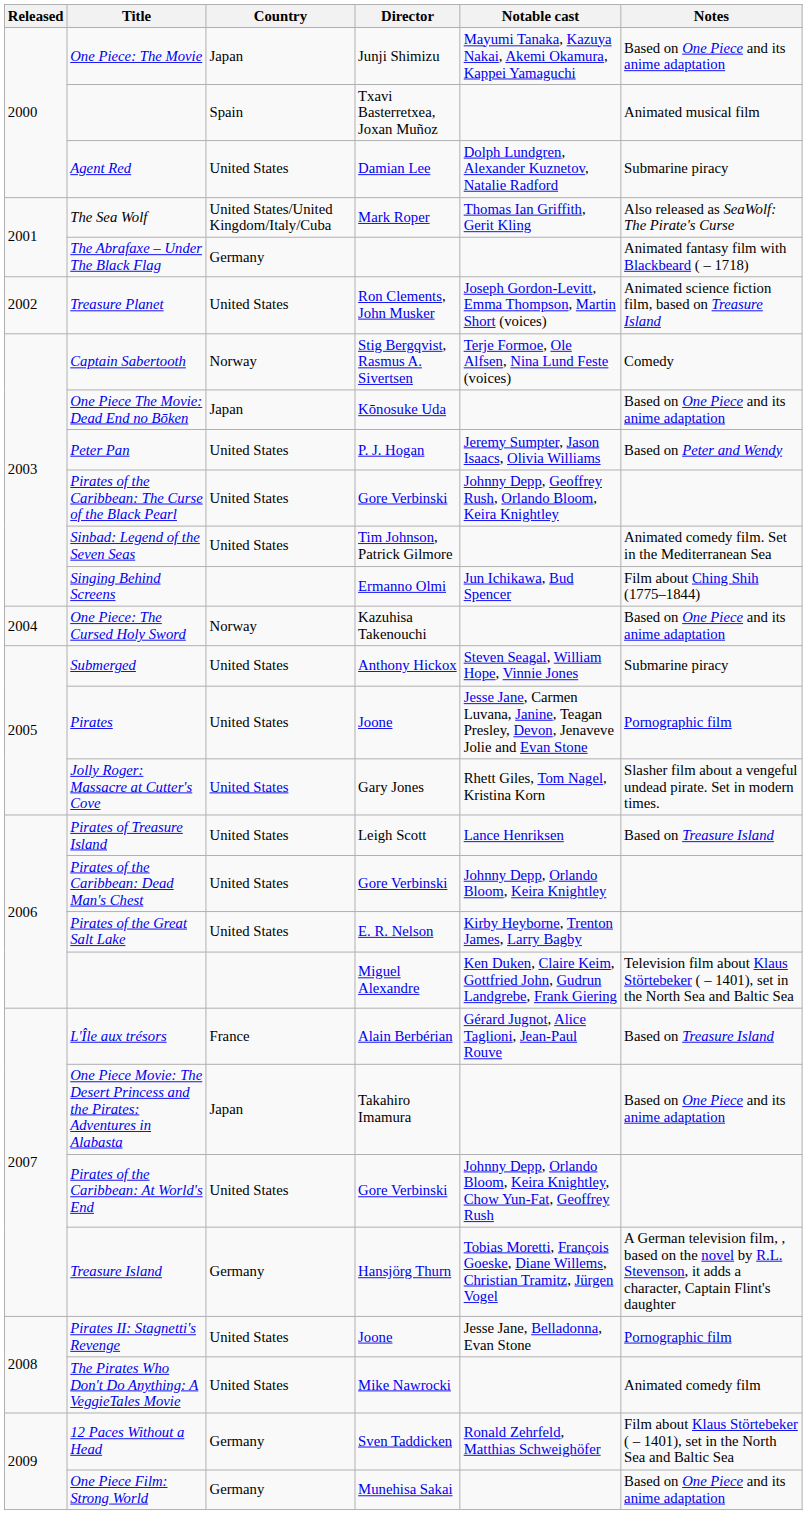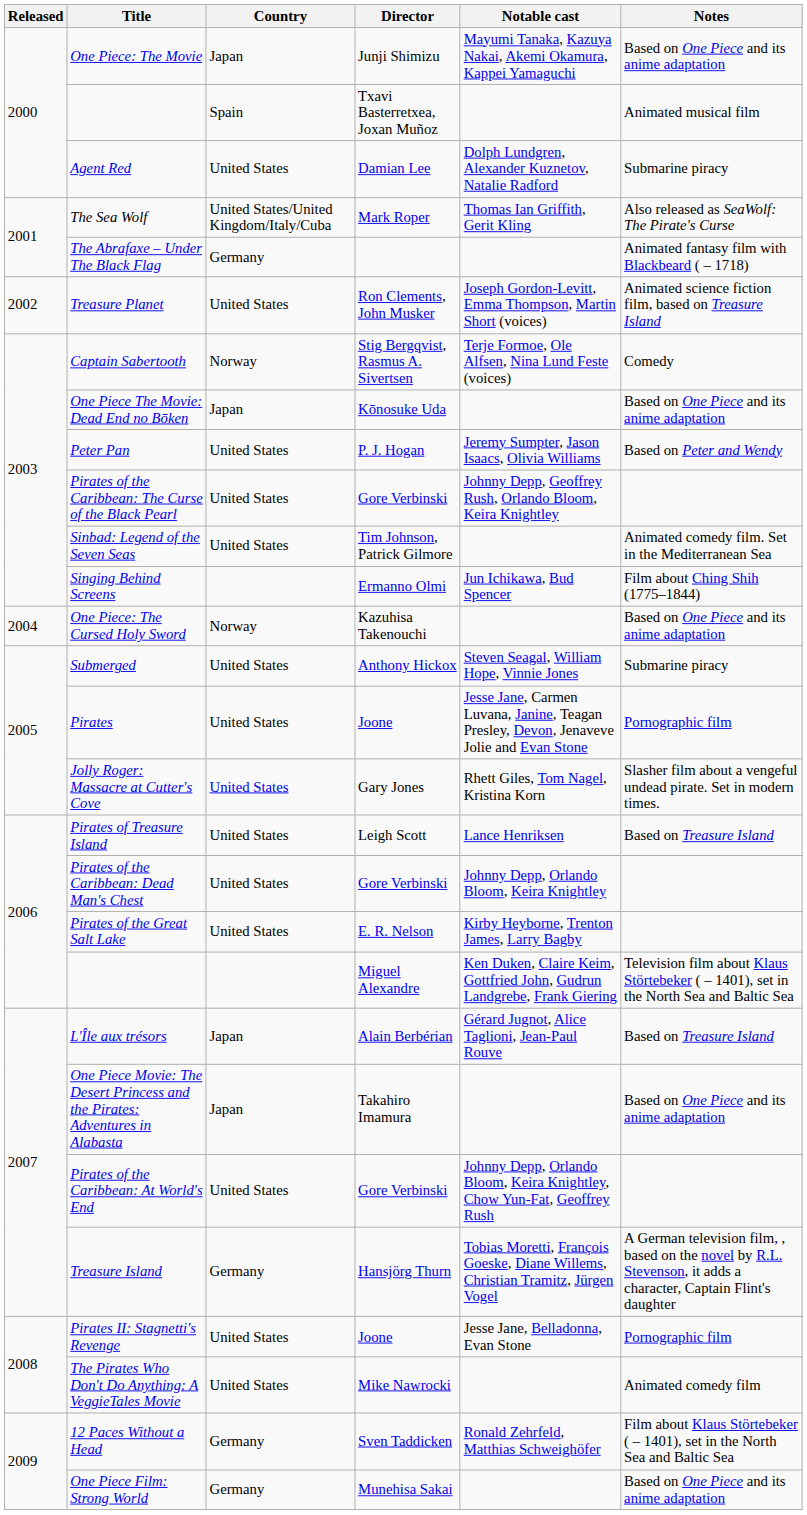L'Île aux trésors | Country: France -> Japan
